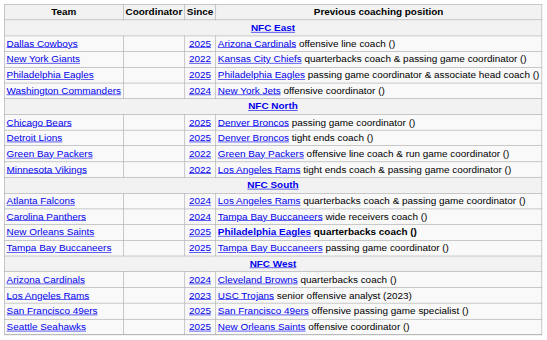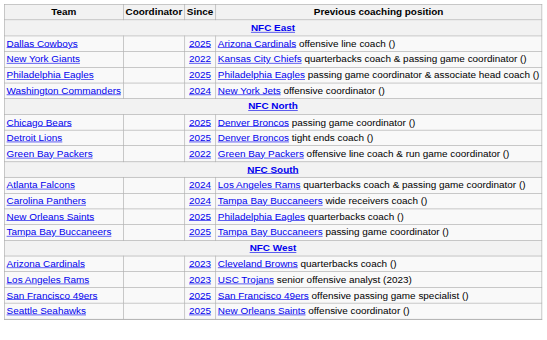- row: Minnesota Vikings | 2022 | Los Angeles Rams tight ends coach & passing game coordinator ()
New Orleans Saints | Previous coaching position: bold -> normal
Arizona Cardinals | Since: 2024 -> 2023
